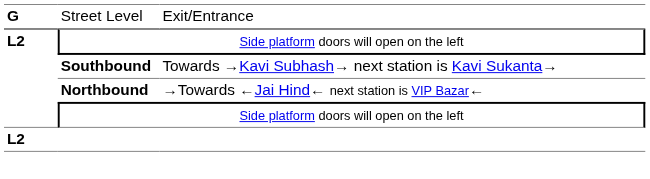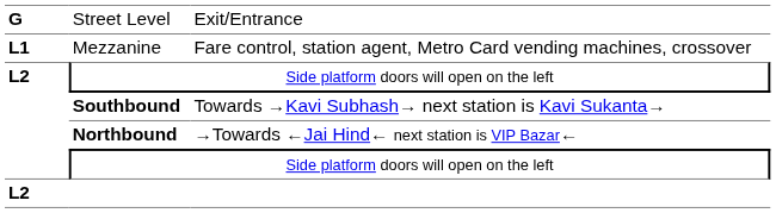+ row: L1 | Mezzanine | Fare control, station agent, Metro Card vending machines, crossover
